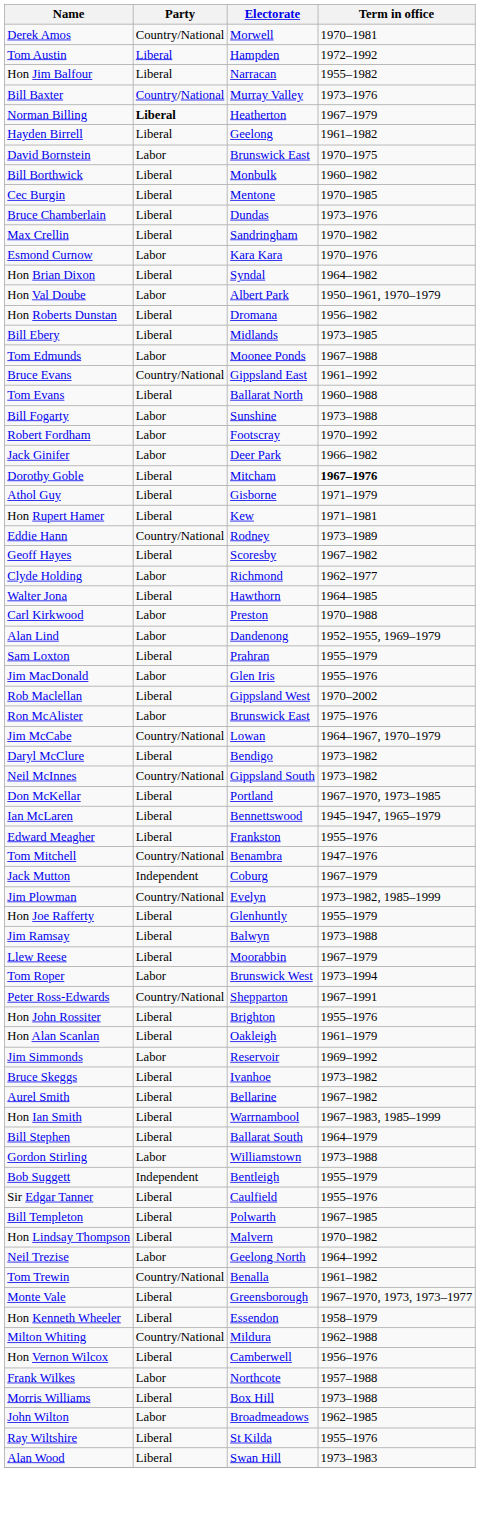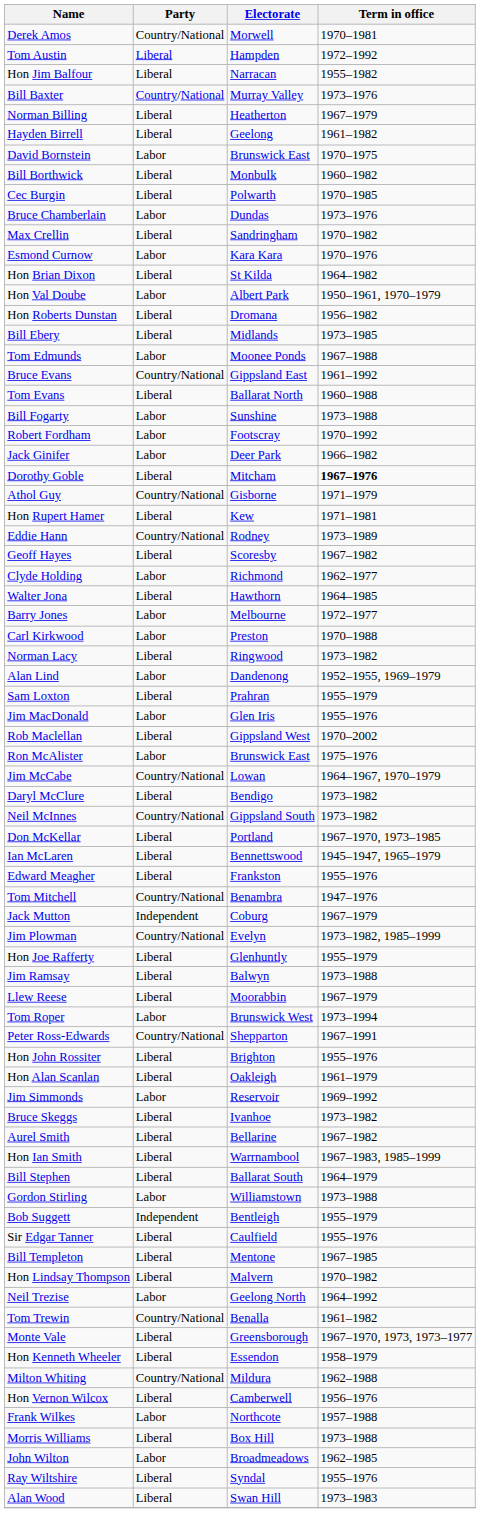Norman Billing | Party: bold -> normal
Cec Burgin | Electorate: Mentone -> Polwarth
Bruce Chamberlain | Party: Liberal -> Labor
Hon Brian Dixon | Electorate: Syndal -> St Kilda
Athol Guy | Party: Liberal -> Country/National
+ row: Barry Jones | Labor | Melbourne | 1972–1977
+ row: Norman Lacy | Liberal | Ringwood | 1973–1982
Bill Templeton | Electorate: Polwarth -> Mentone
Ray Wiltshire | Electorate: St Kilda -> Syndal
